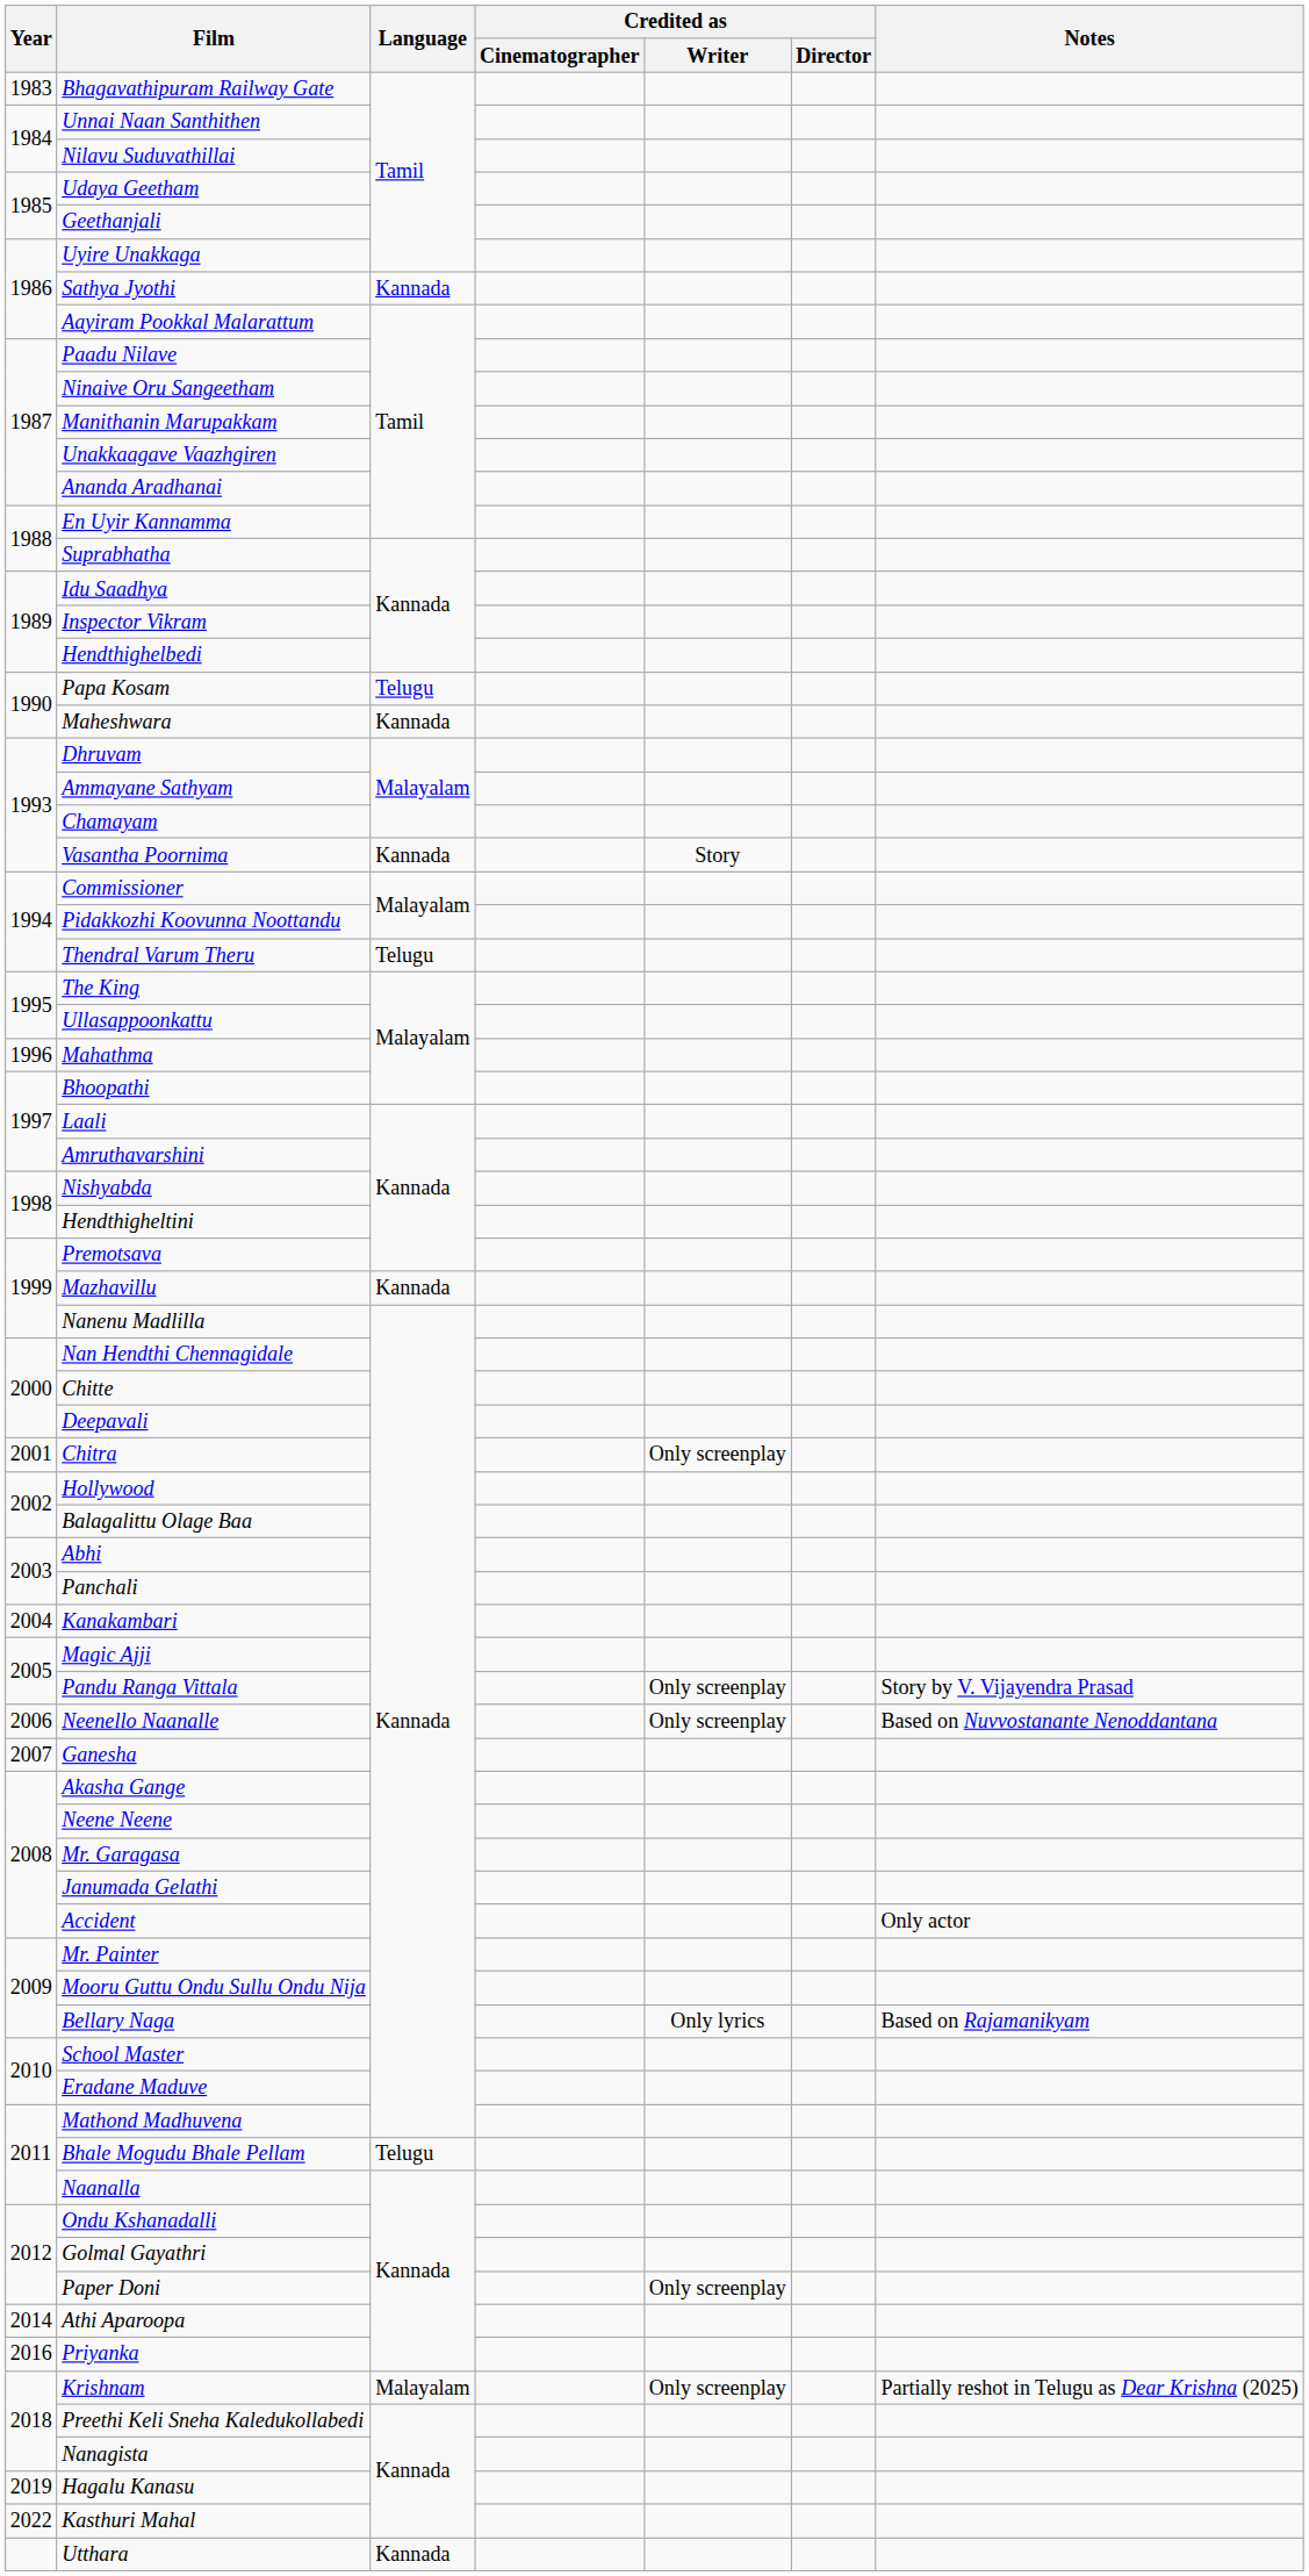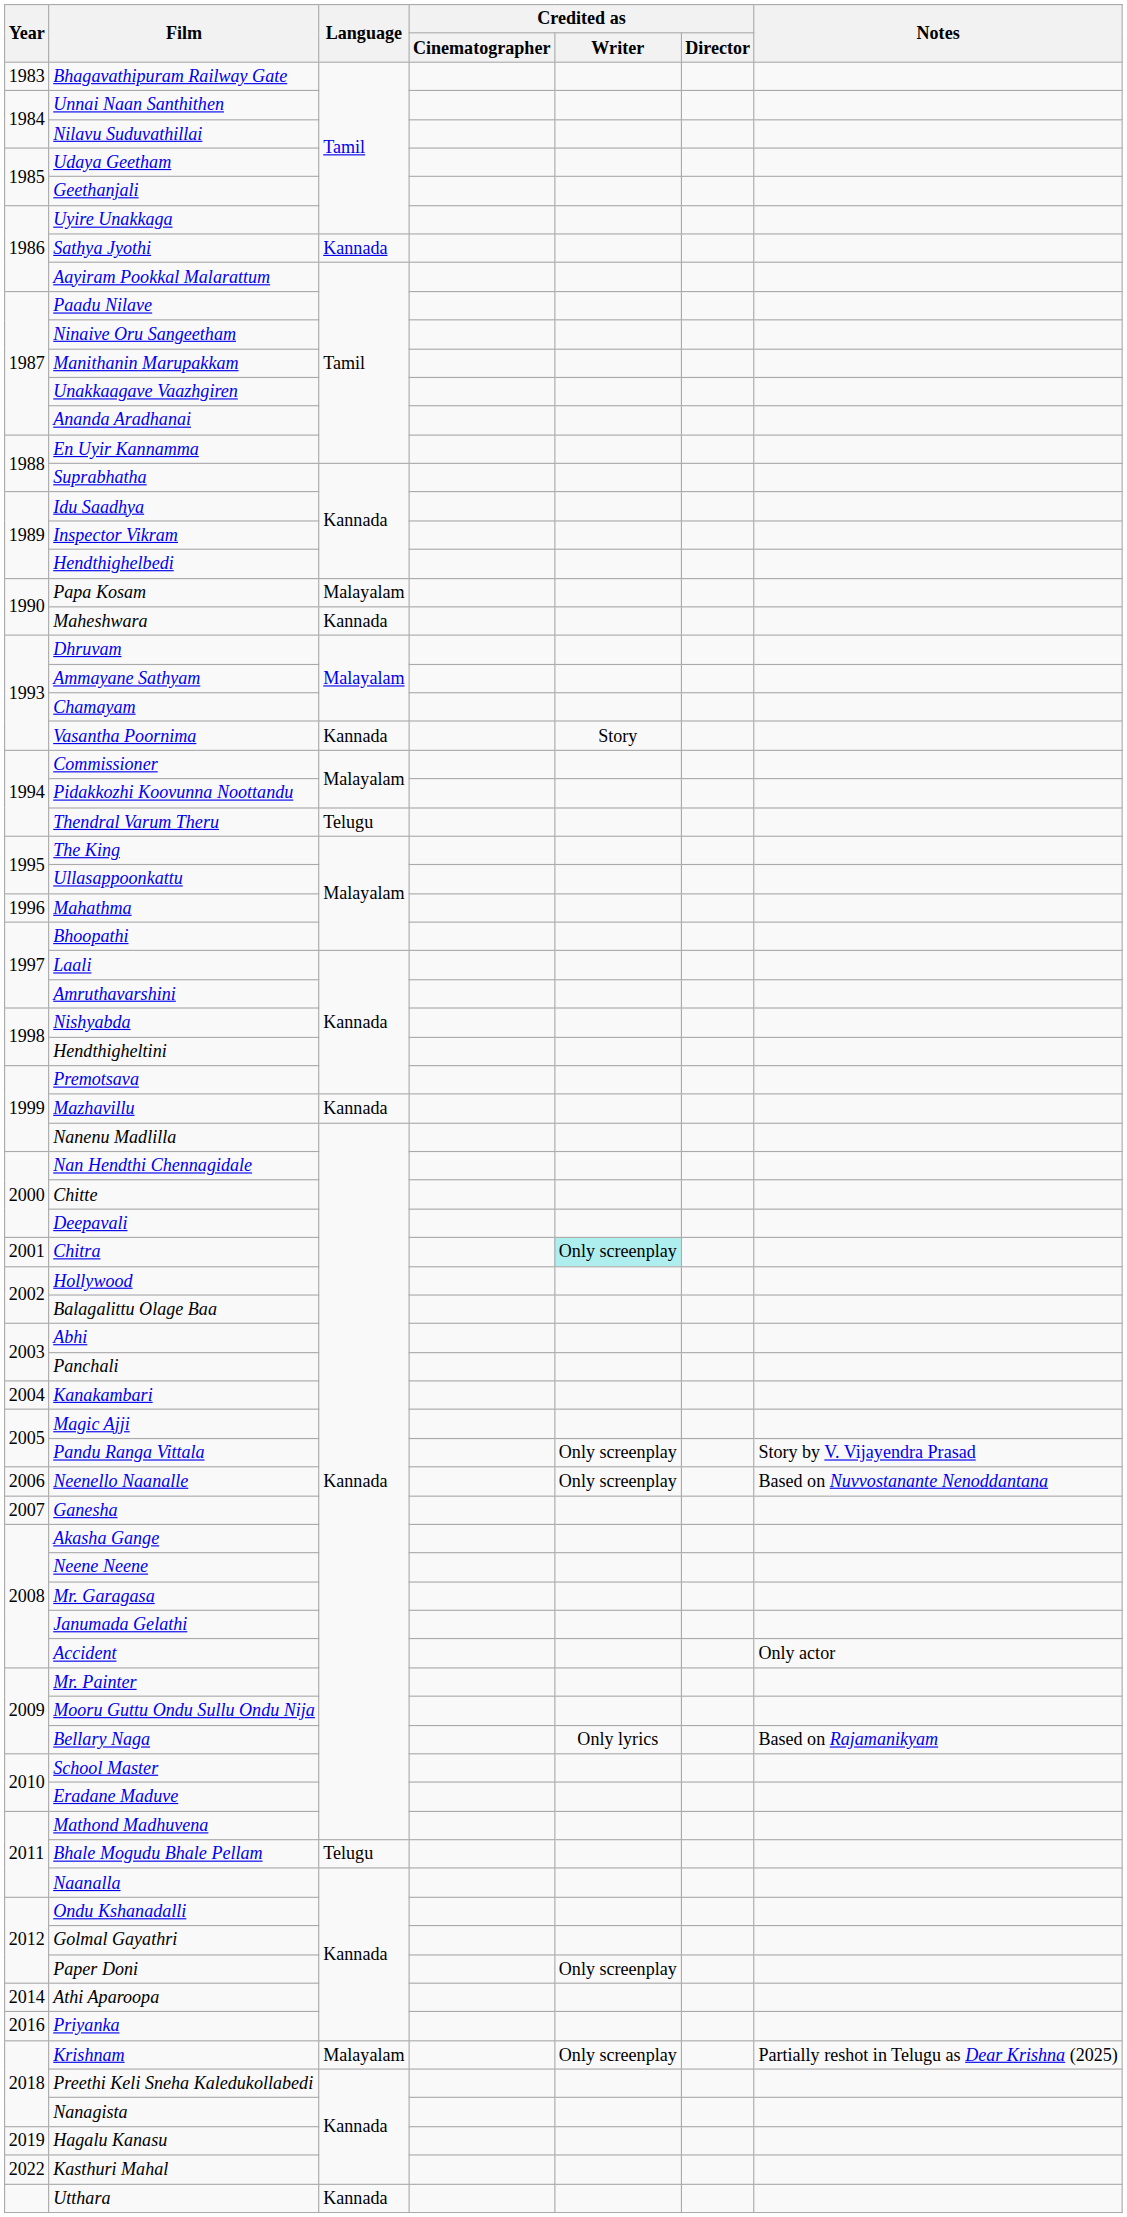Papa Kosam | Language: Telugu -> Malayalam
Chitra | Credited as / Writer: no background -> paleturquoise background
